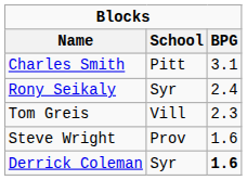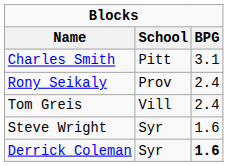Rony Seikaly | School: Syr -> Prov
Tom Greis | BPG: 2.3 -> 2.4
Steve Wright | School: Prov -> Syr
